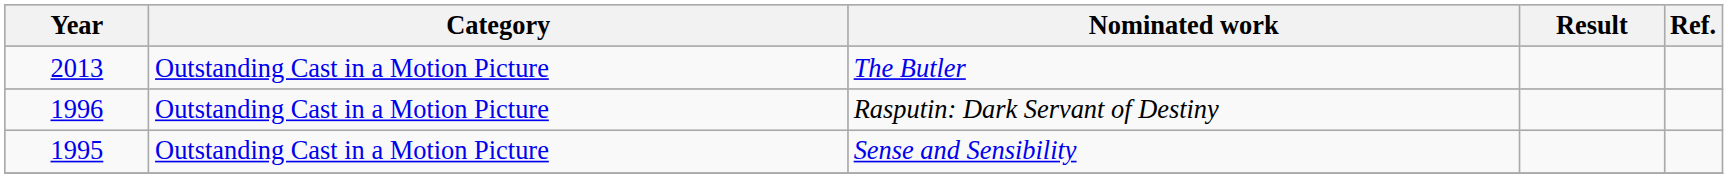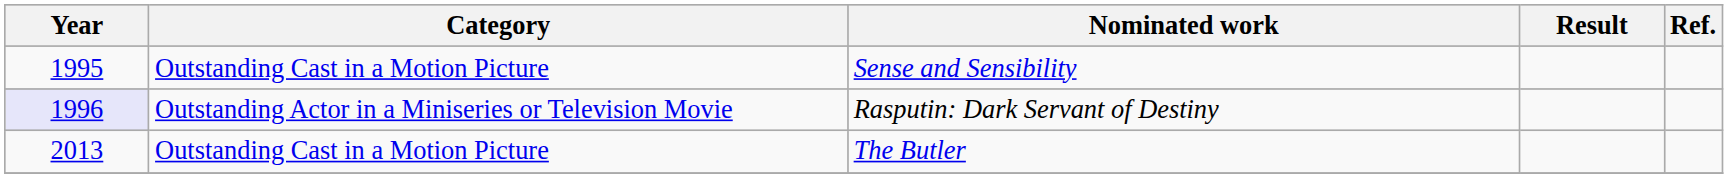rows swapped: Sense and Sensibility <-> The Butler
Rasputin: Dark Servant of Destiny | Year: no background -> lavender background
Rasputin: Dark Servant of Destiny | Category: Outstanding Cast in a Motion Picture -> Outstanding Actor in a Miniseries or Television Movie
